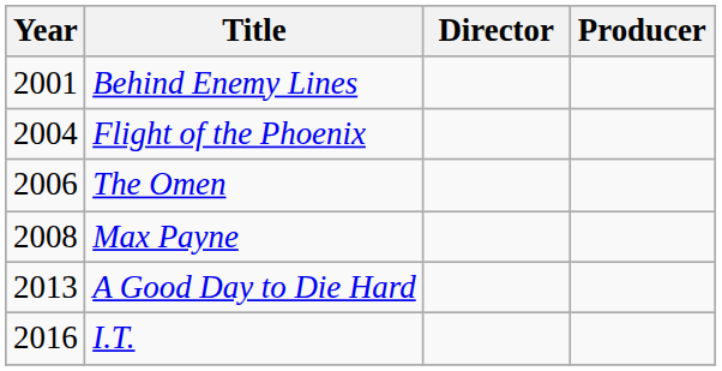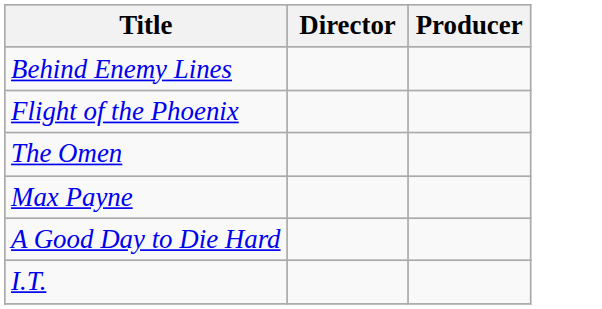- column: Year | 2001 | 2004 | 2006 | 2008 | 2013 | 2016
